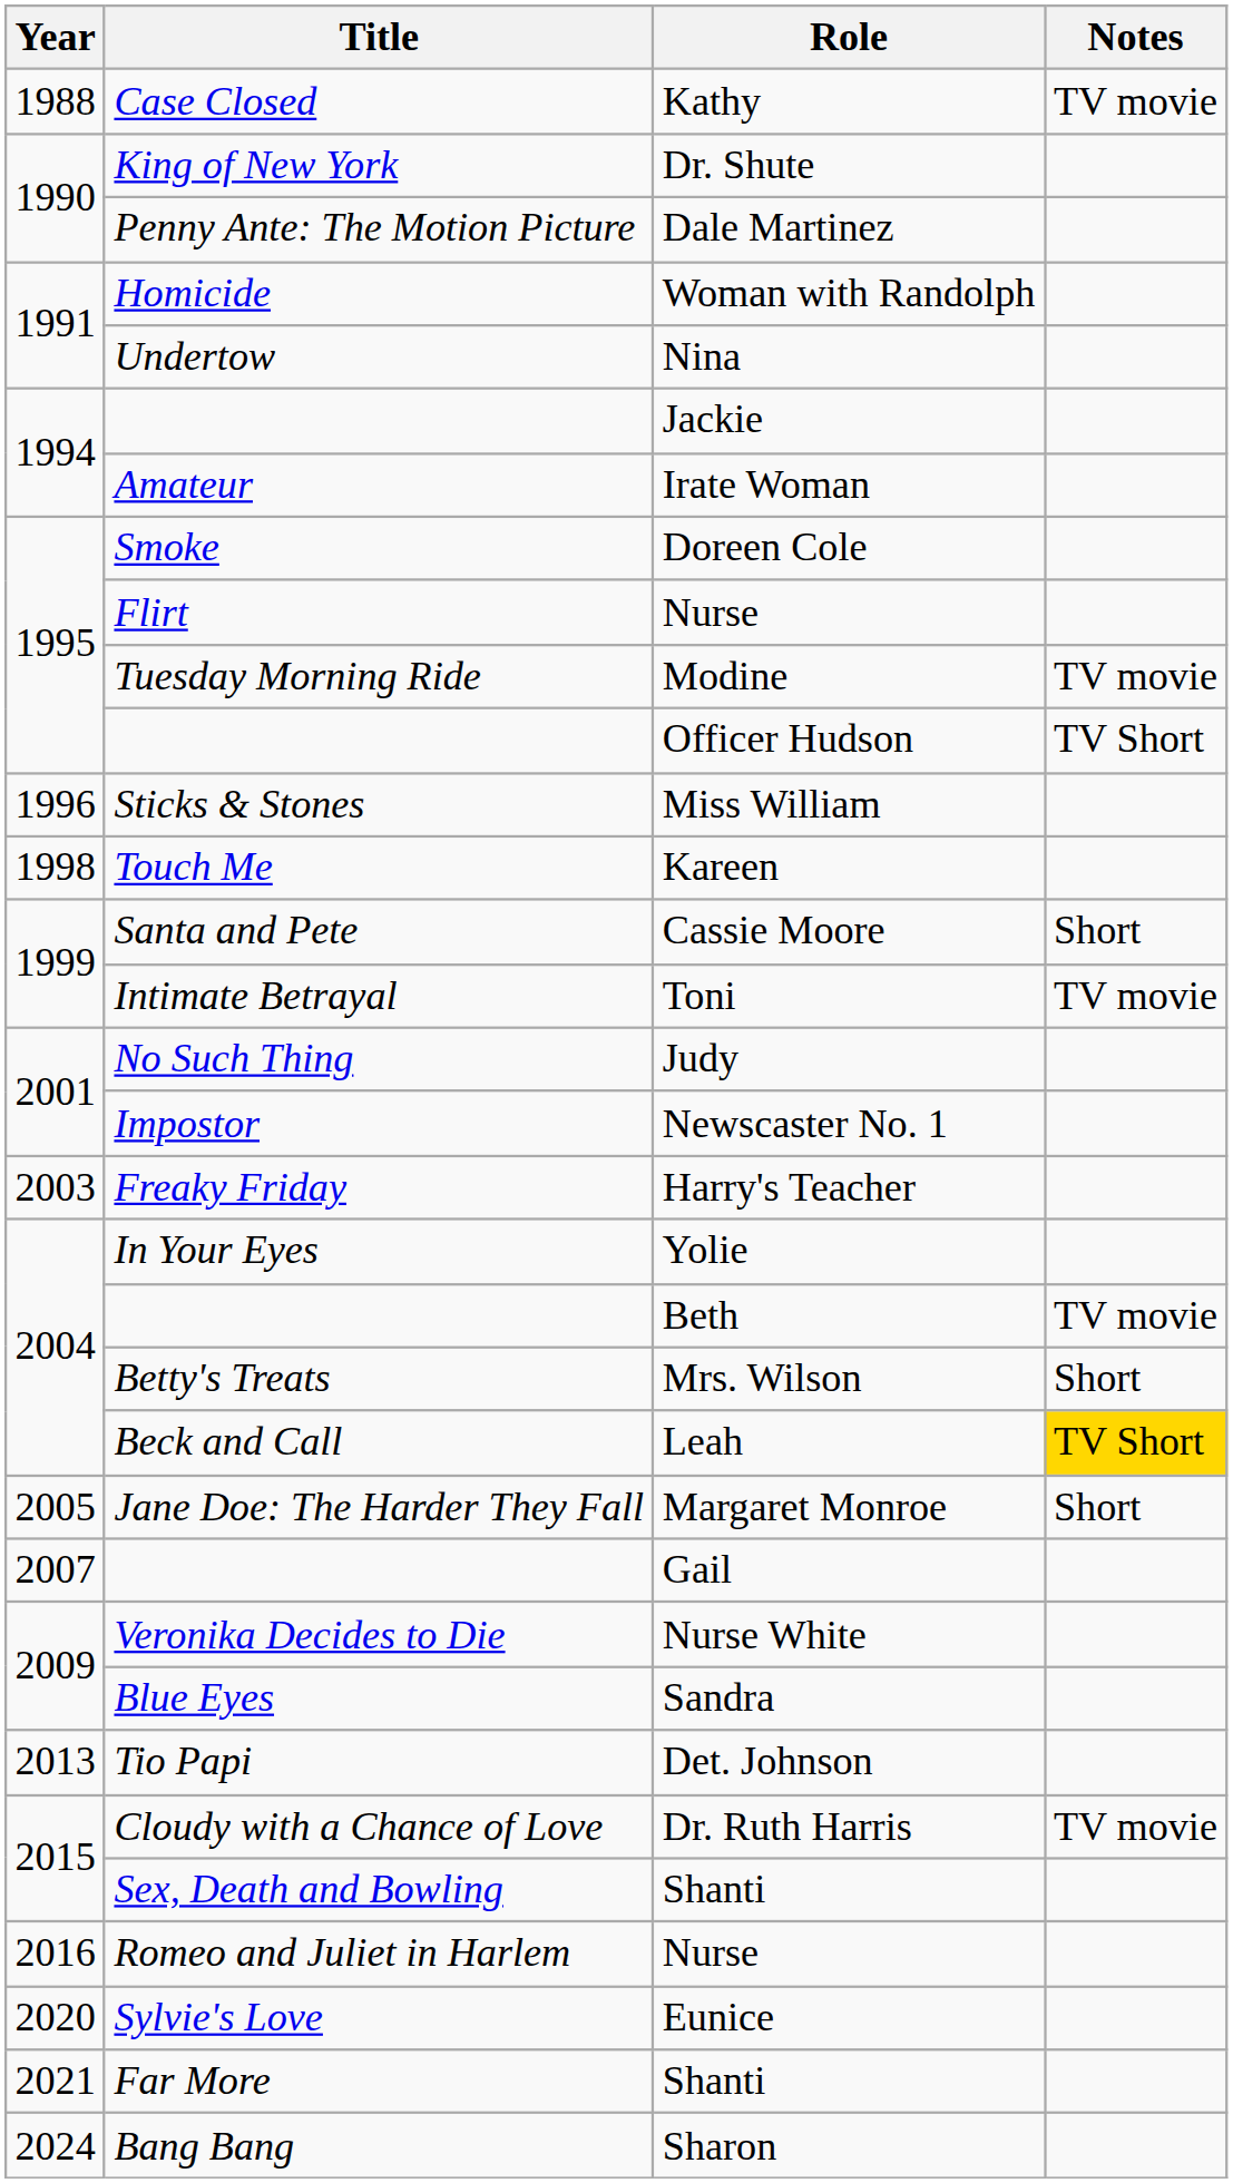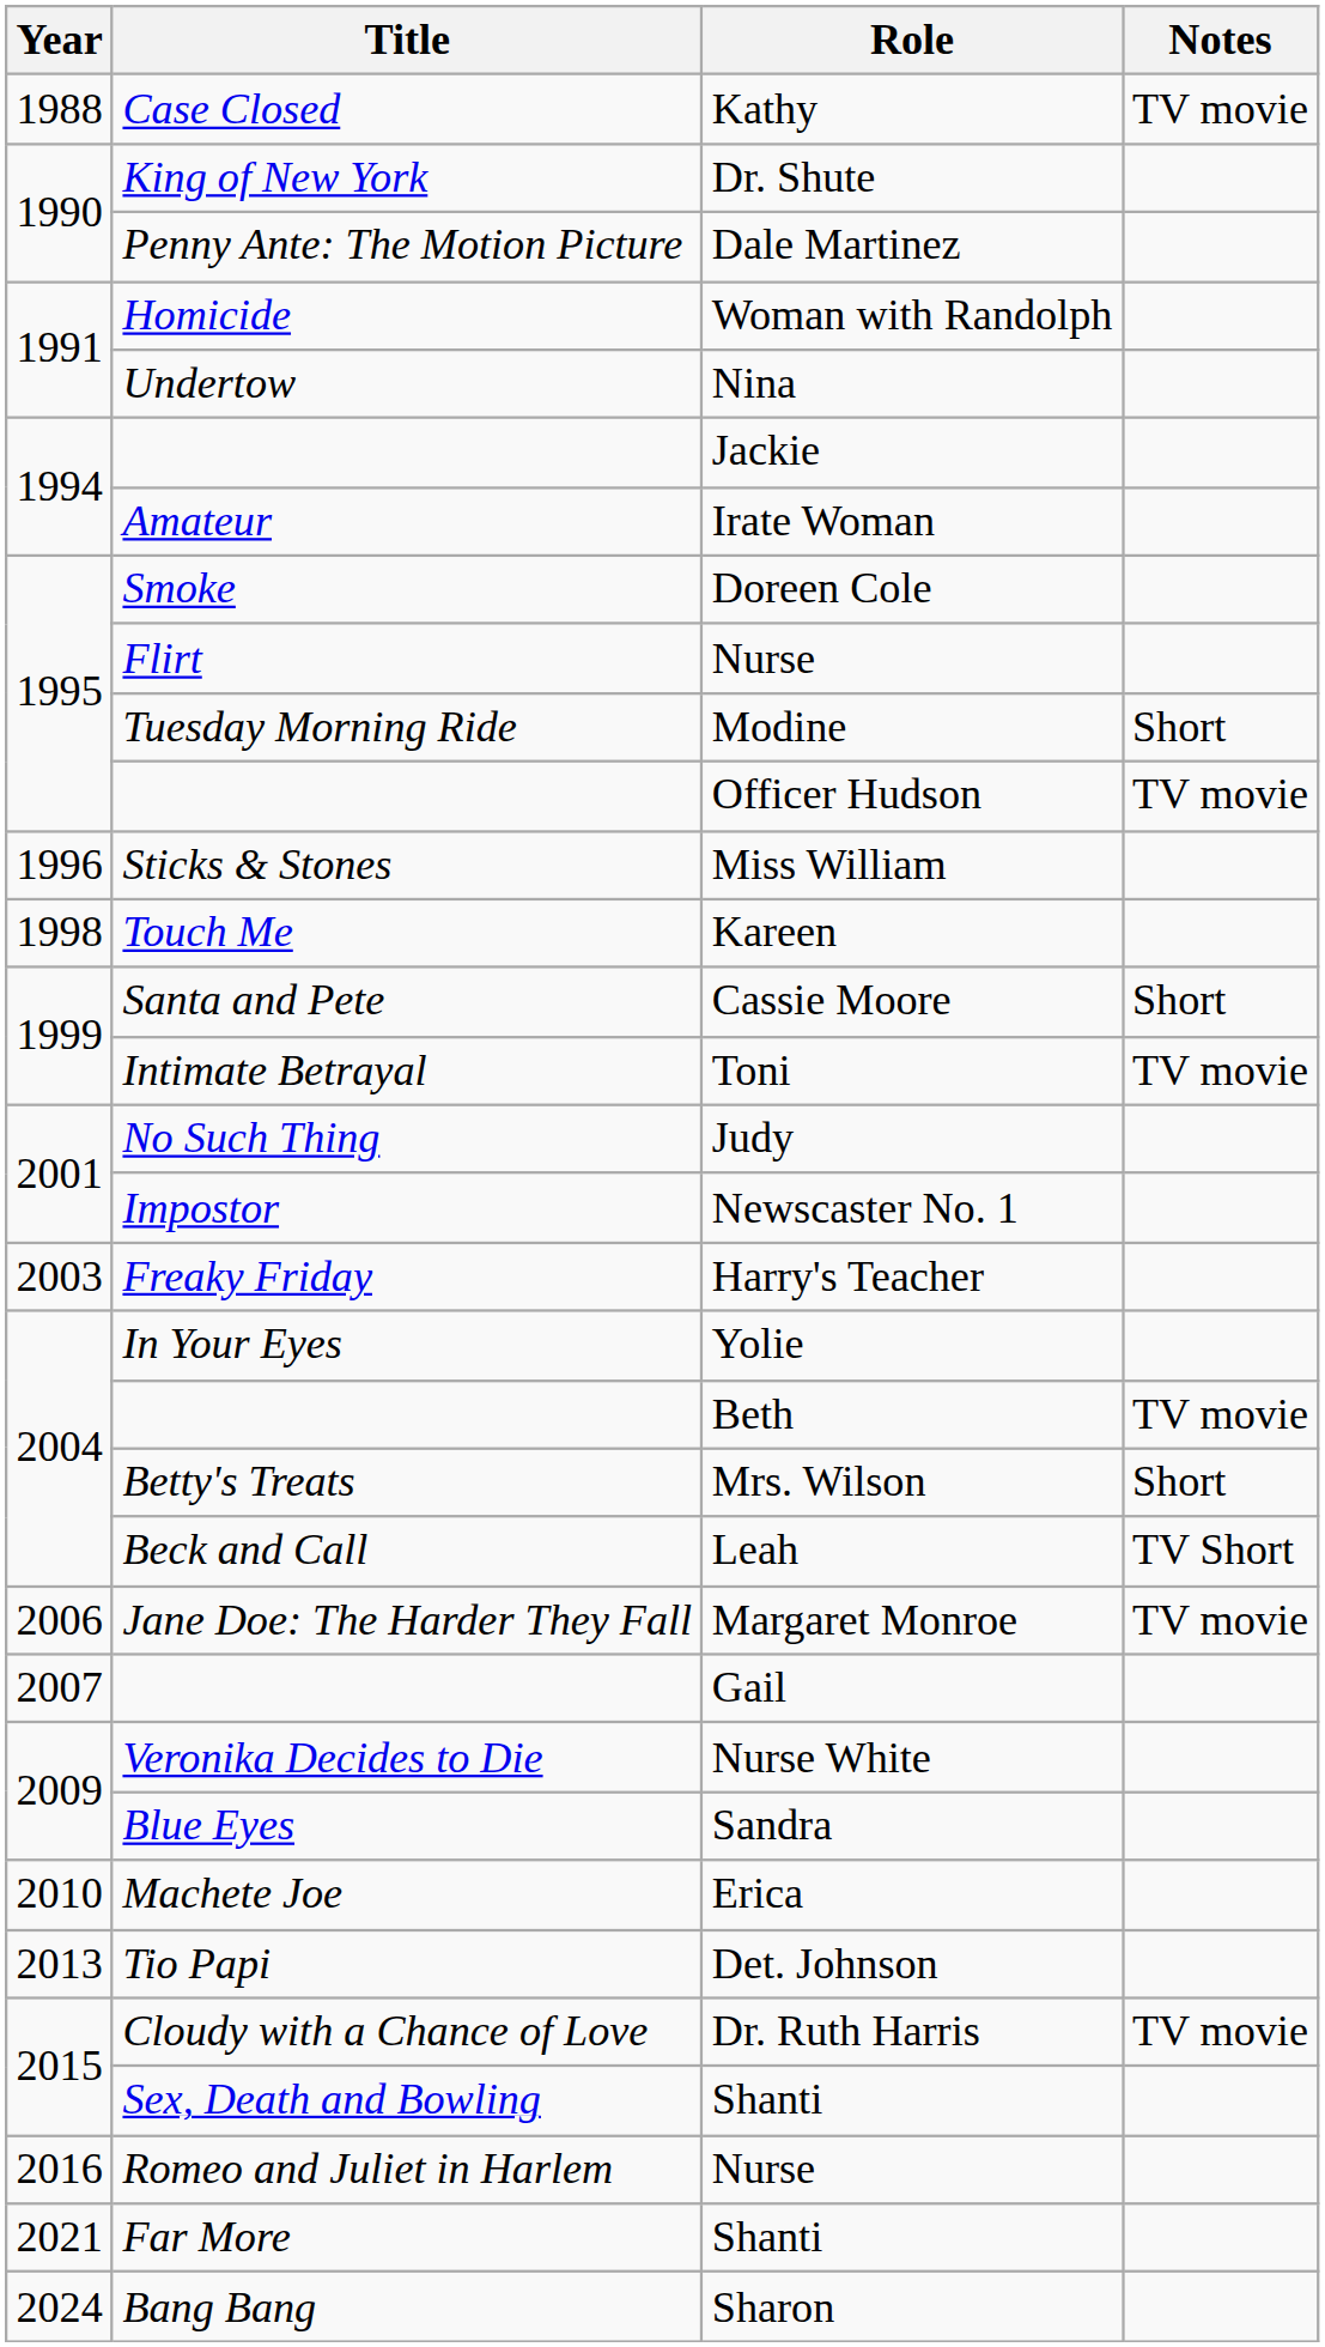Modine | Notes: TV movie -> Short
Officer Hudson | Notes: TV Short -> TV movie
Leah | Notes: gold background -> no background
Margaret Monroe | Year: 2005 -> 2006
Margaret Monroe | Notes: Short -> TV movie
+ row: 2010 | Machete Joe | Erica
- row: 2020 | Sylvie's Love | Eunice
